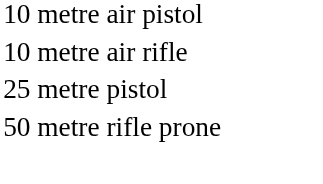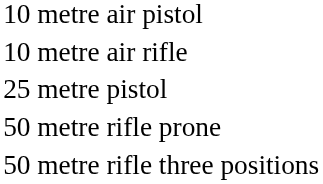+ row: 50 metre rifle three positions
